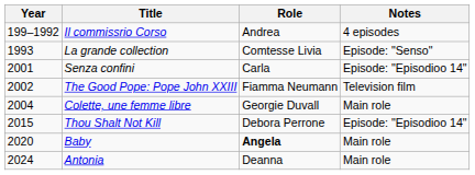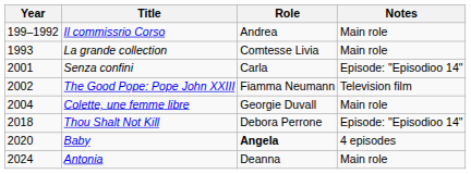Il commissrio Corso | Notes: 4 episodes -> Main role
La grande collection | Notes: Episode: "Senso" -> Main role
Thou Shalt Not Kill | Year: 2015 -> 2018
Baby | Notes: Main role -> 4 episodes
